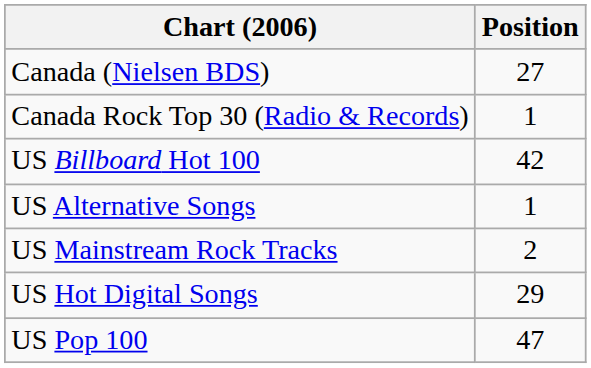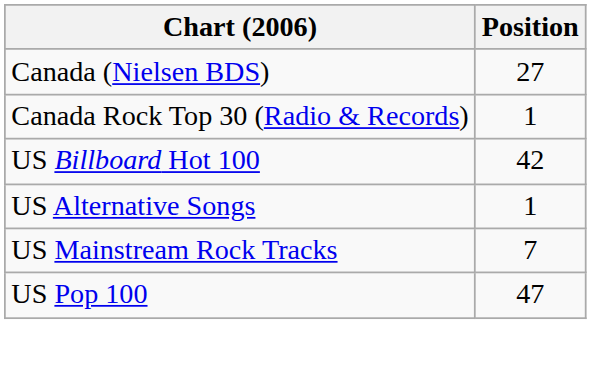US Mainstream Rock Tracks | Position: 2 -> 7
- row: US Hot Digital Songs | 29
